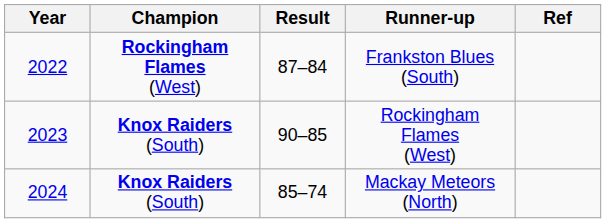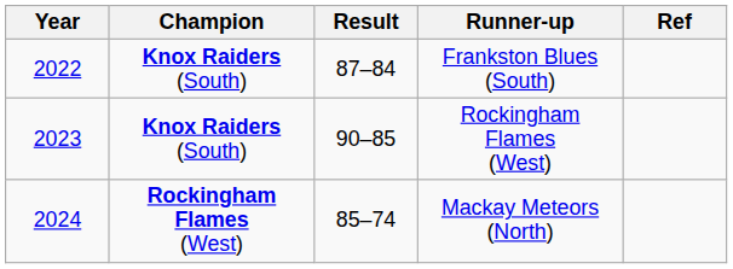Frankston Blues (South) | Champion: Rockingham Flames (West) -> Knox Raiders (South)
Mackay Meteors (North) | Champion: Knox Raiders (South) -> Rockingham Flames (West)
